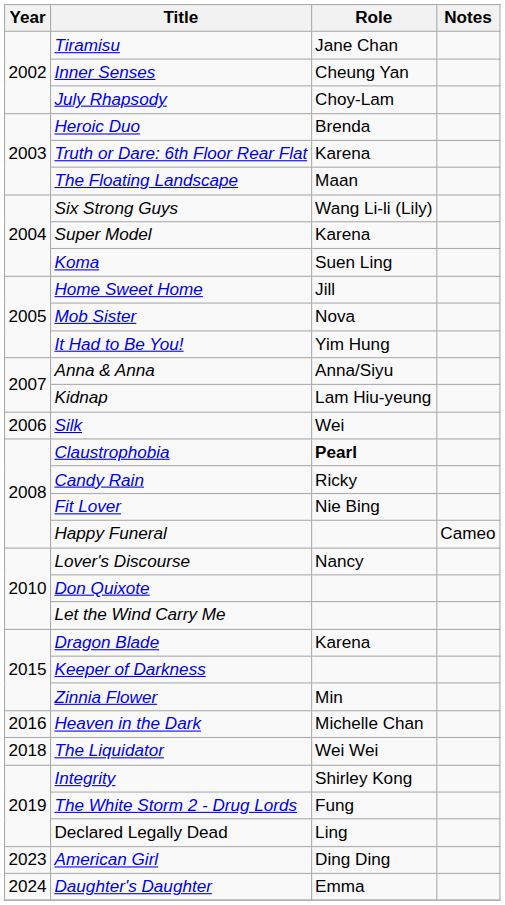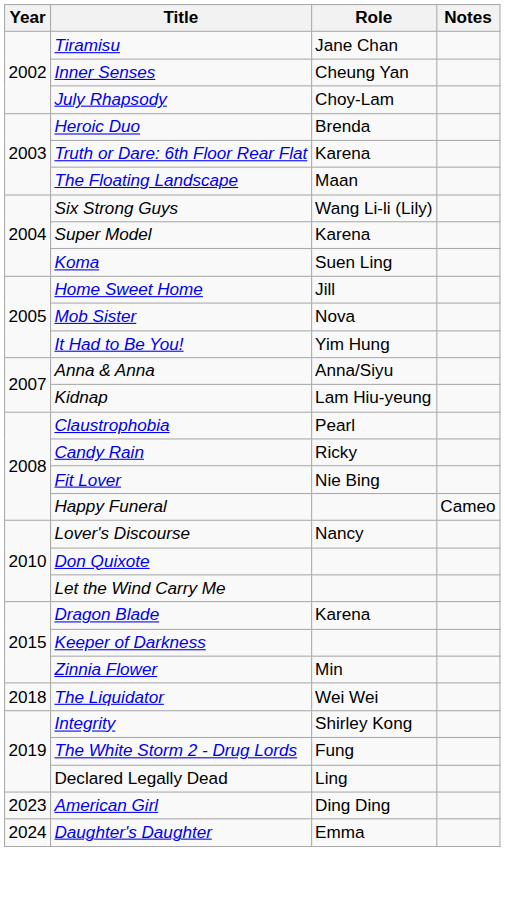- row: 2006 | Silk | Wei
Claustrophobia | Role: bold -> normal
- row: 2016 | Heaven in the Dark | Michelle Chan
